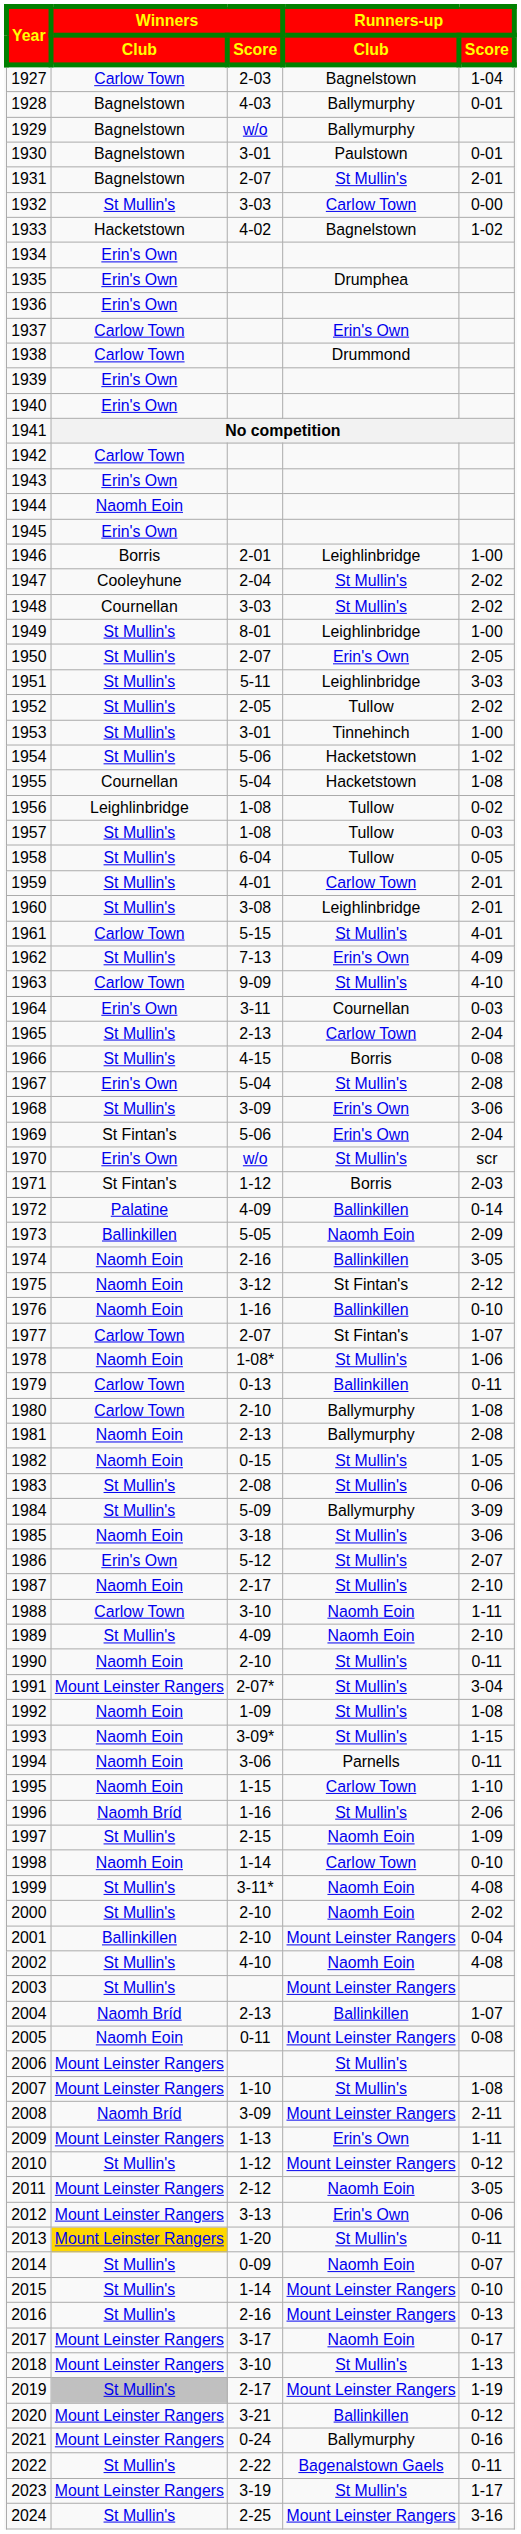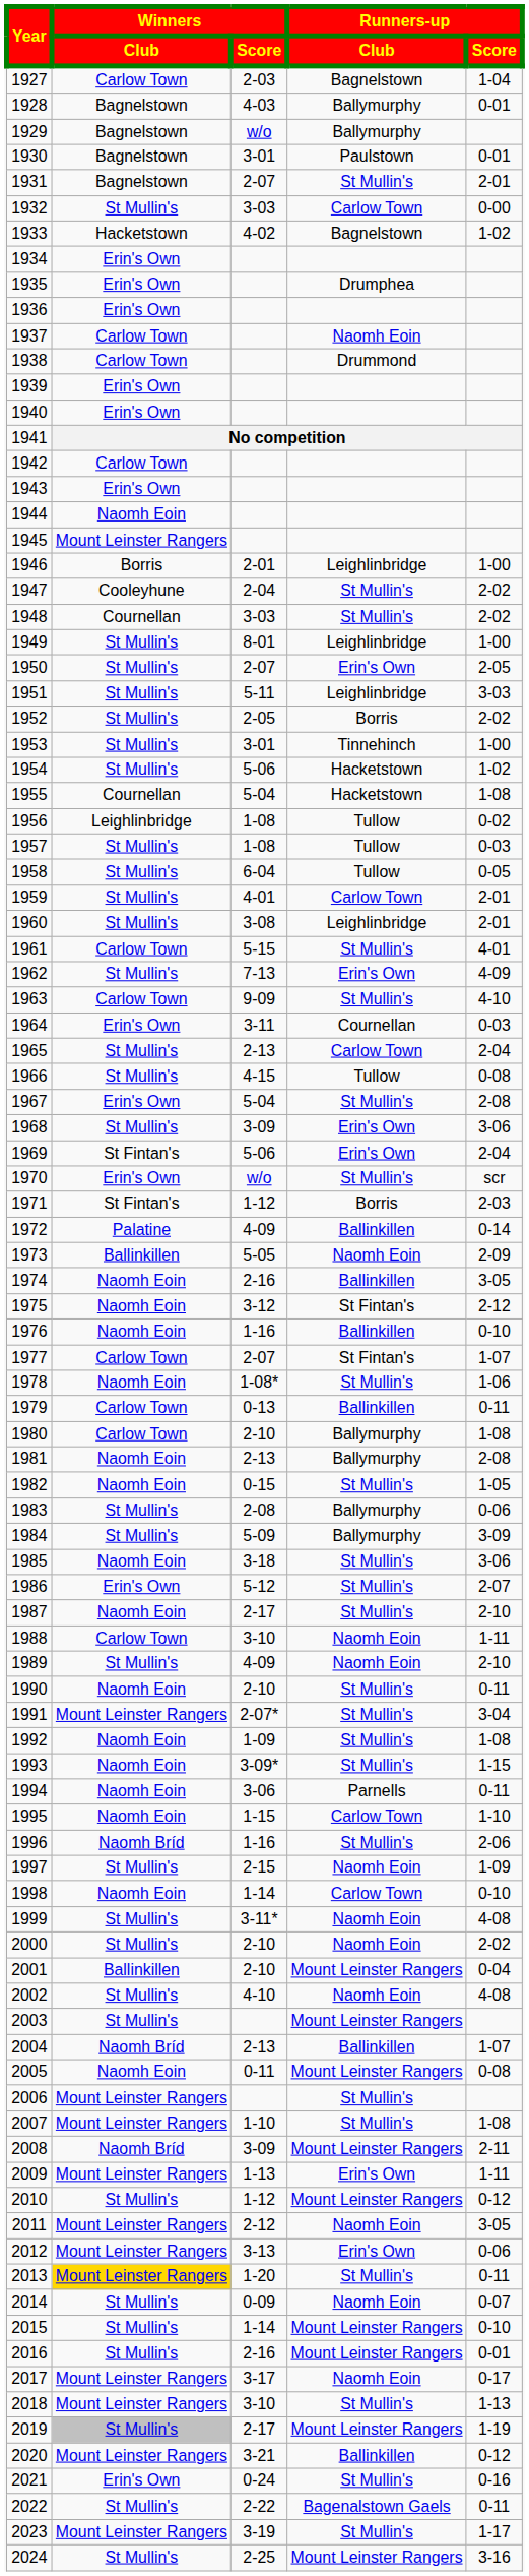1937 | Runners-up / Club: Erin's Own -> Naomh Eoin
1945 | Winners / Club: Erin's Own -> Mount Leinster Rangers
1952 | Runners-up / Club: Tullow -> Borris
1966 | Runners-up / Club: Borris -> Tullow
1983 | Runners-up / Club: St Mullin's -> Ballymurphy
2016 | Runners-up / Score: 0-13 -> 0-01
2021 | Winners / Club: Mount Leinster Rangers -> Erin's Own
2021 | Runners-up / Club: Ballymurphy -> St Mullin's
